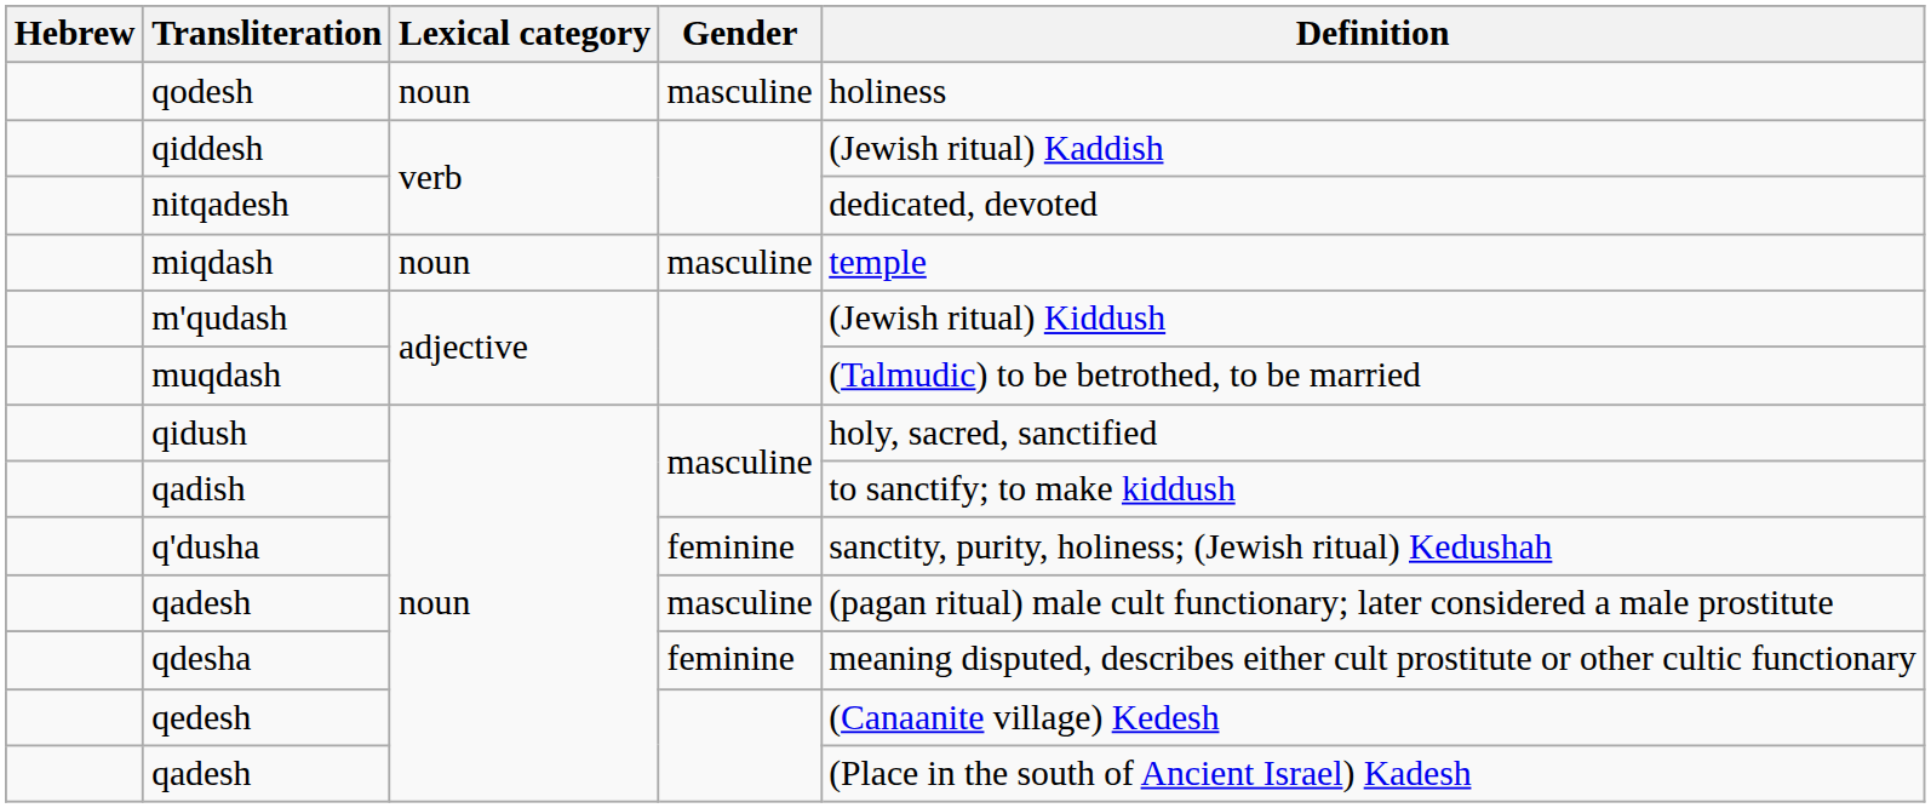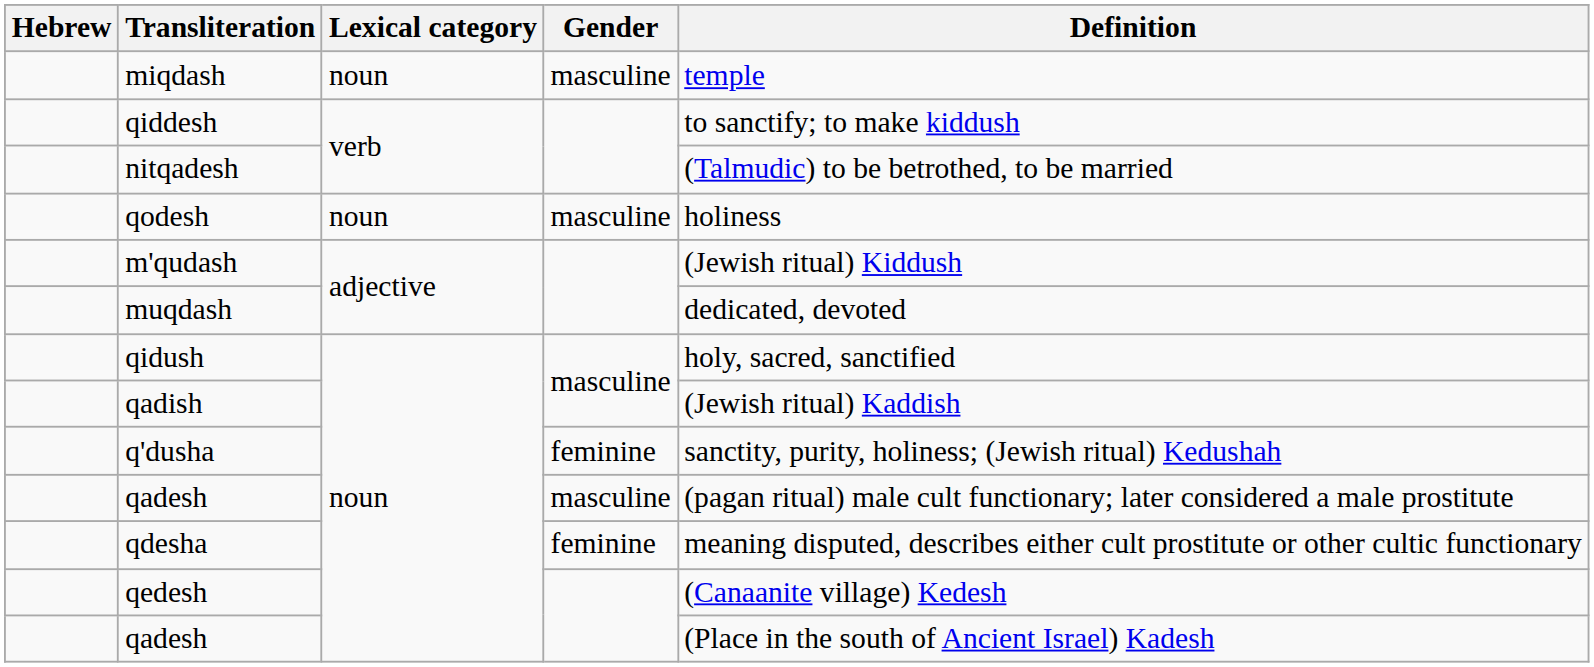rows swapped: qodesh <-> miqdash
qiddesh | Definition: (Jewish ritual) Kaddish -> to sanctify; to make kiddush
nitqadesh | Definition: dedicated, devoted -> (Talmudic) to be betrothed, to be married
muqdash | Definition: (Talmudic) to be betrothed, to be married -> dedicated, devoted
qadish | Definition: to sanctify; to make kiddush -> (Jewish ritual) Kaddish
